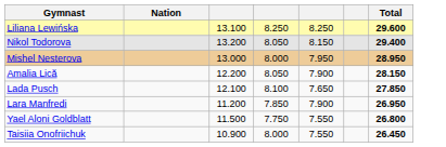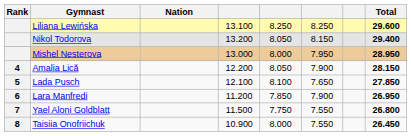+ column: Rank | 4 | 5 | 6 | 7 | 8
